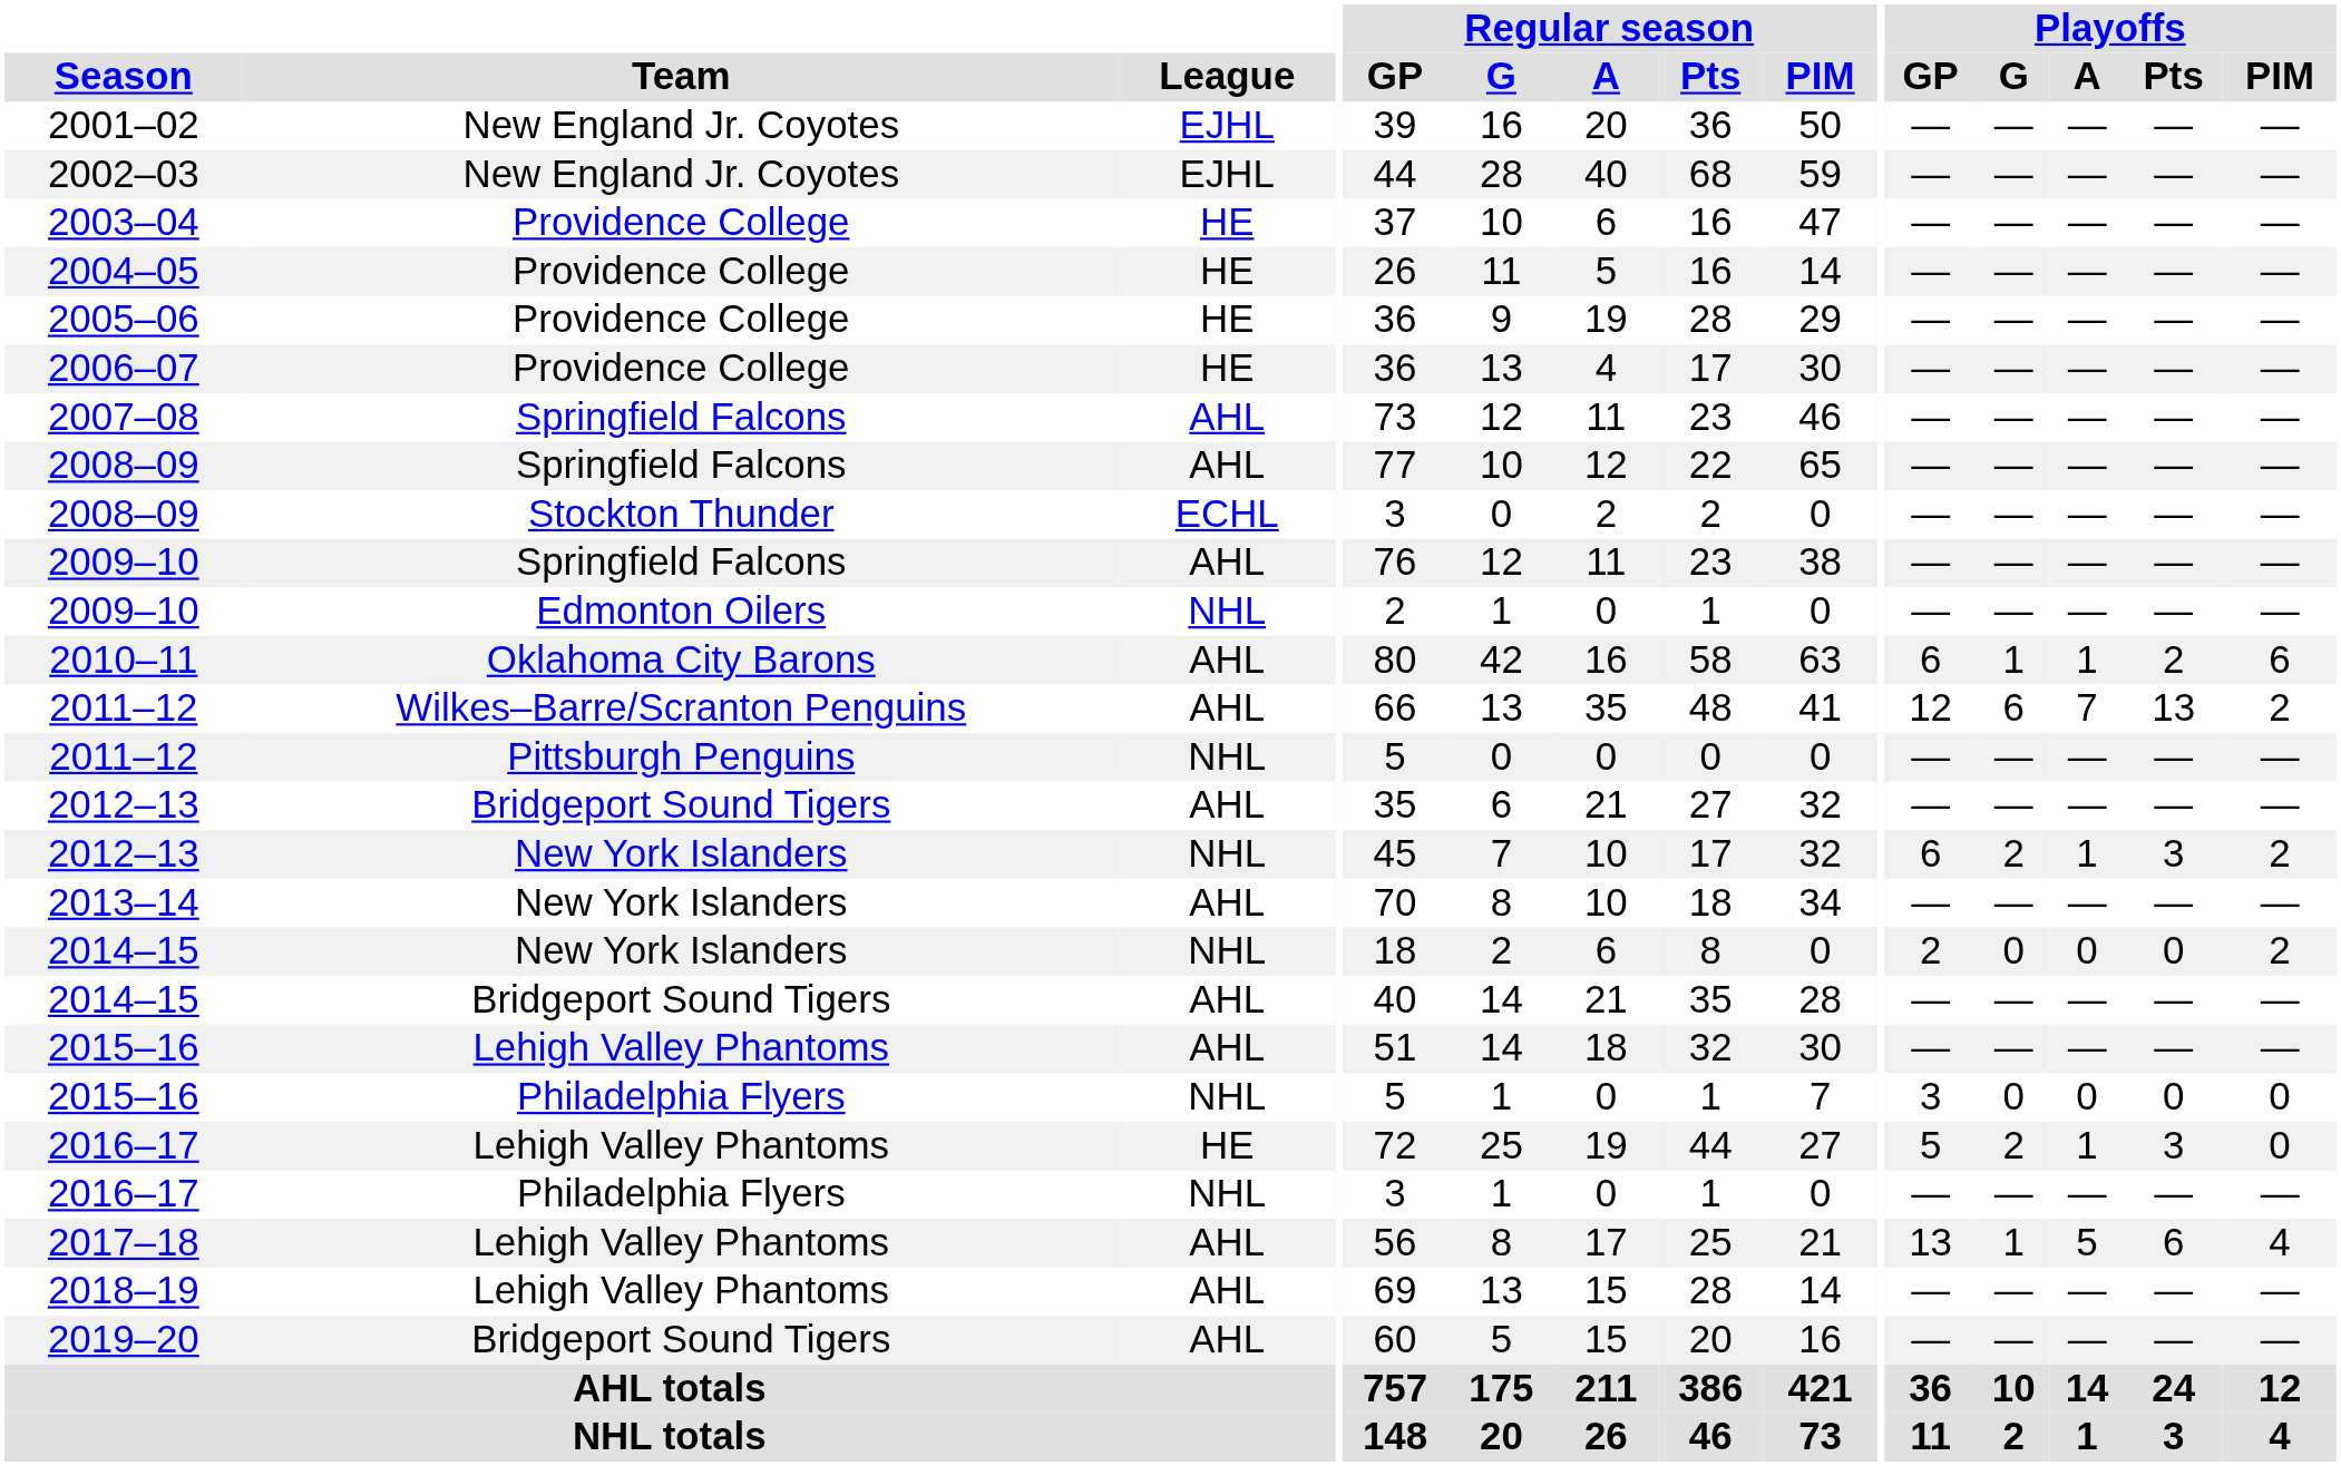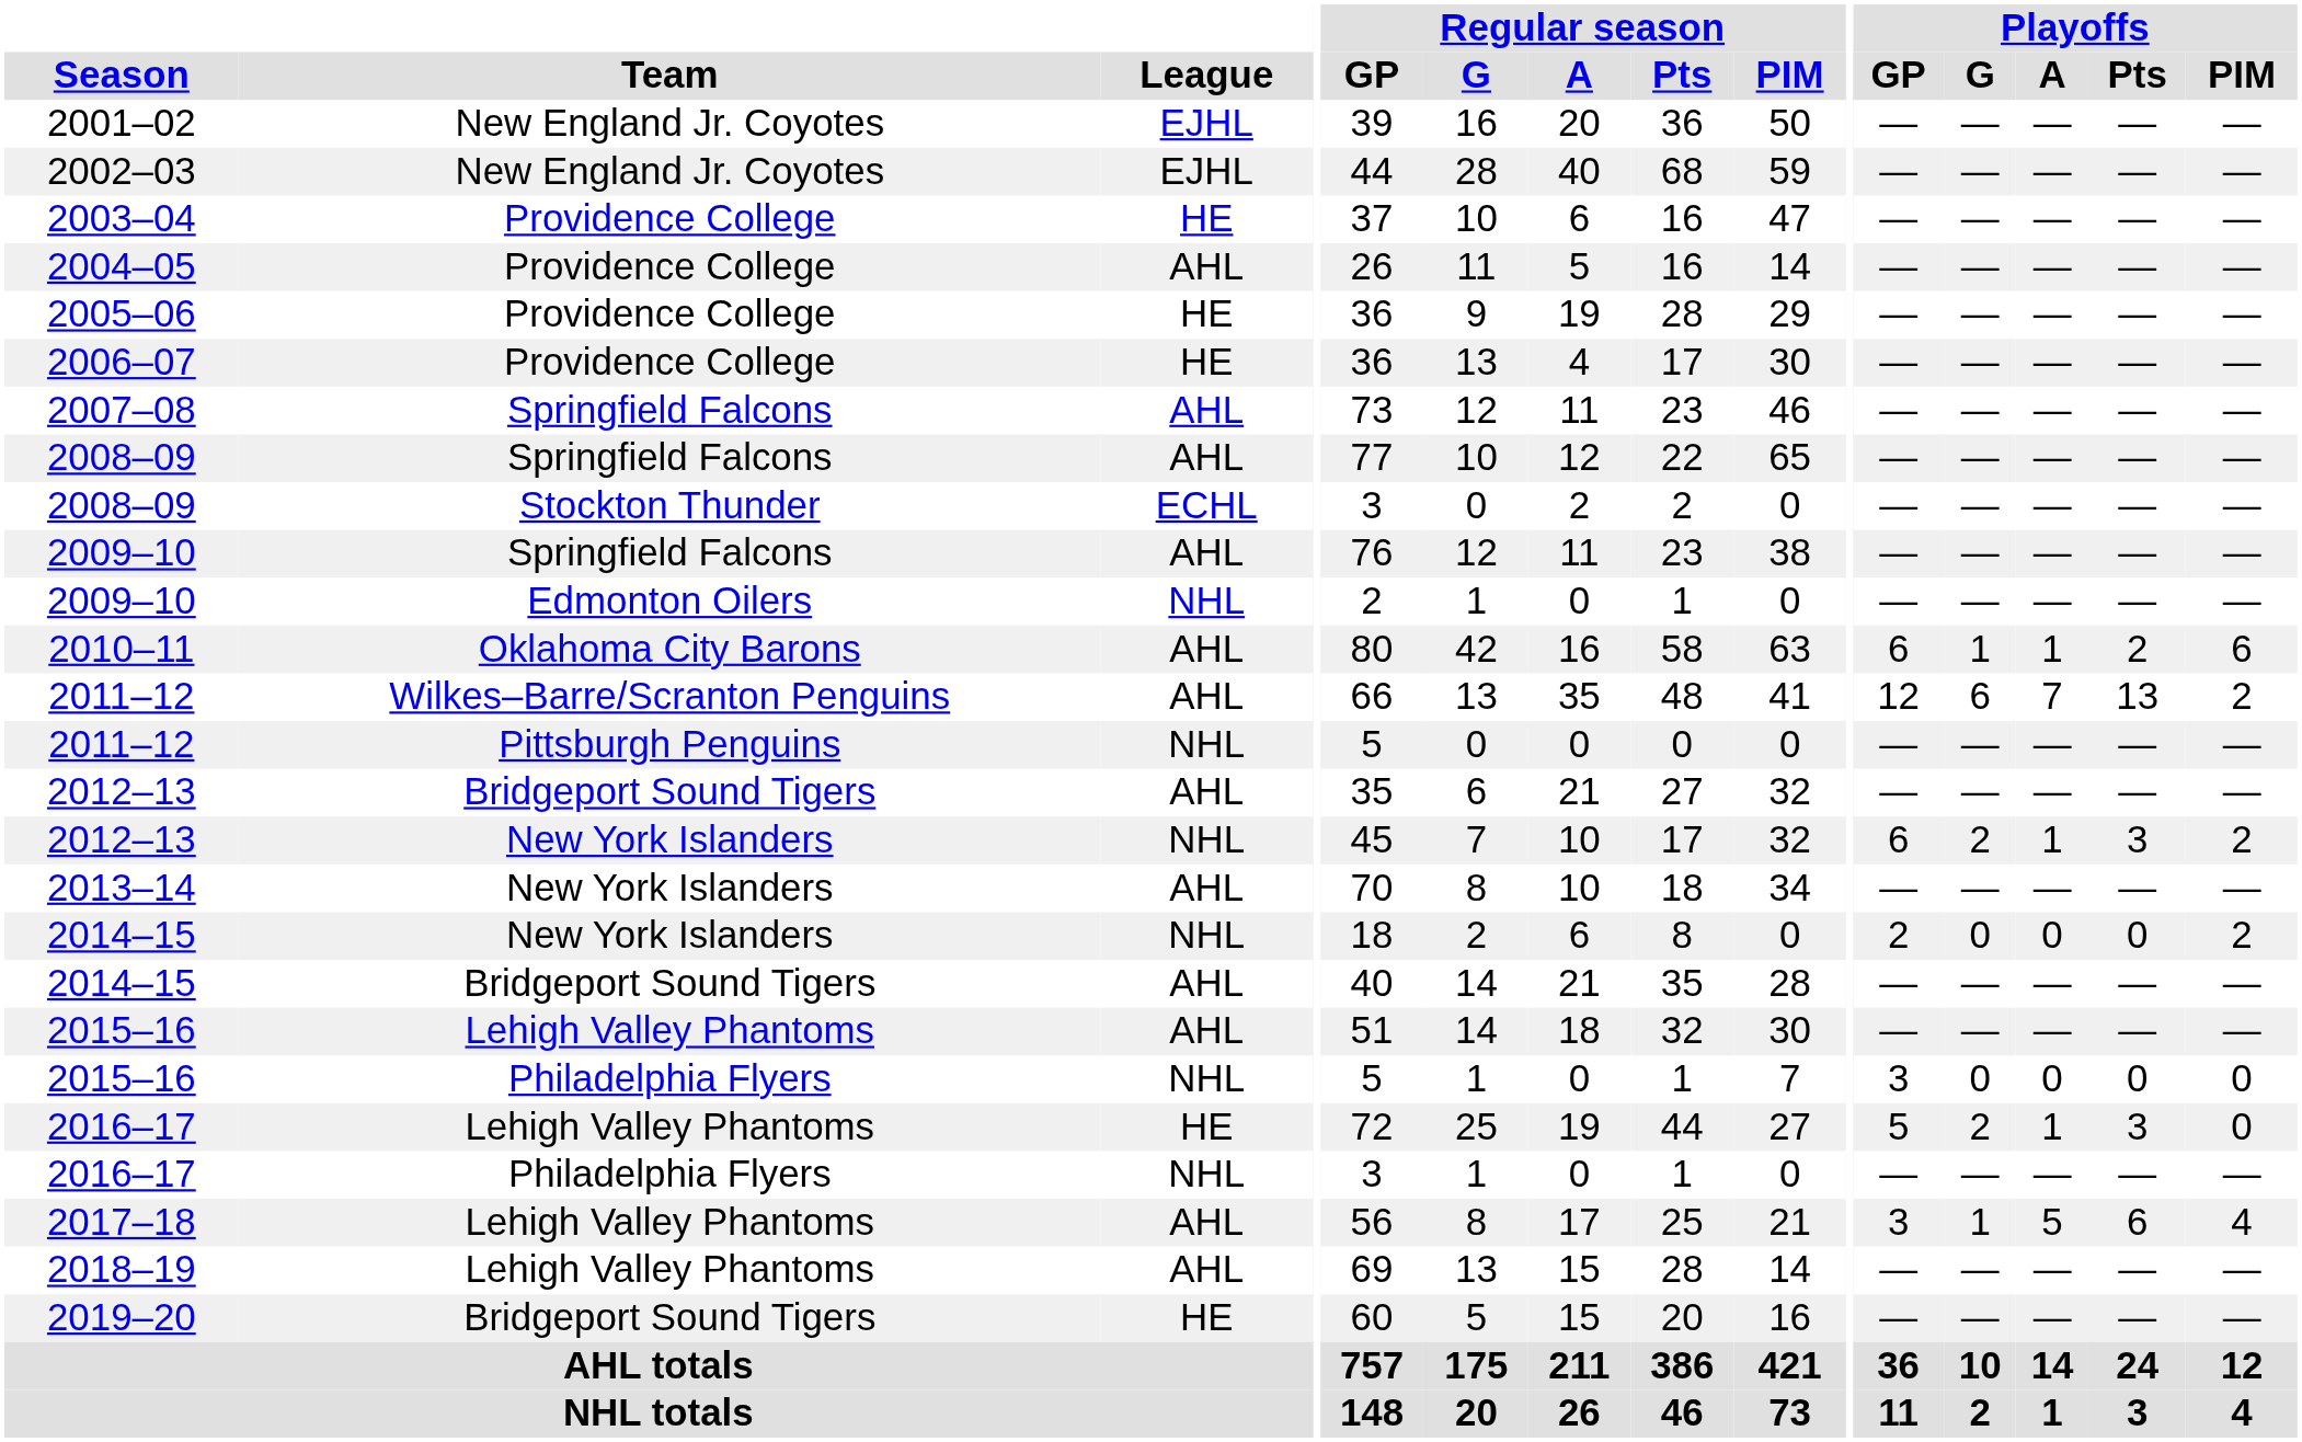2004–05 | League: HE -> AHL
2017–18 | Playoffs / GP: 13 -> 3
2019–20 | League: AHL -> HE
